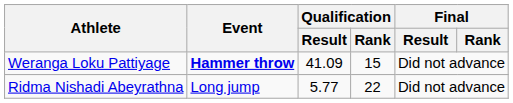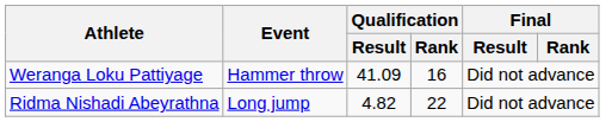Weranga Loku Pattiyage | Event: bold -> normal
Weranga Loku Pattiyage | Qualification / Rank: 15 -> 16
Ridma Nishadi Abeyrathna | Qualification / Result: 5.77 -> 4.82
